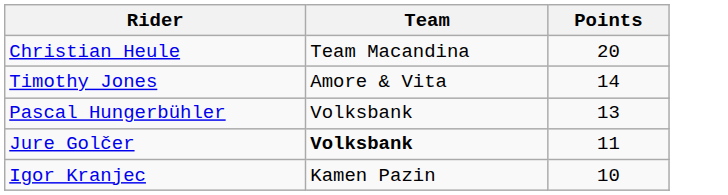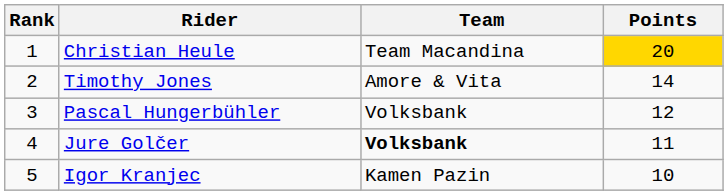+ column: Rank | 1 | 2 | 3 | 4 | 5
Christian Heule | Points: no background -> gold background
Pascal Hungerbühler | Points: 13 -> 12
